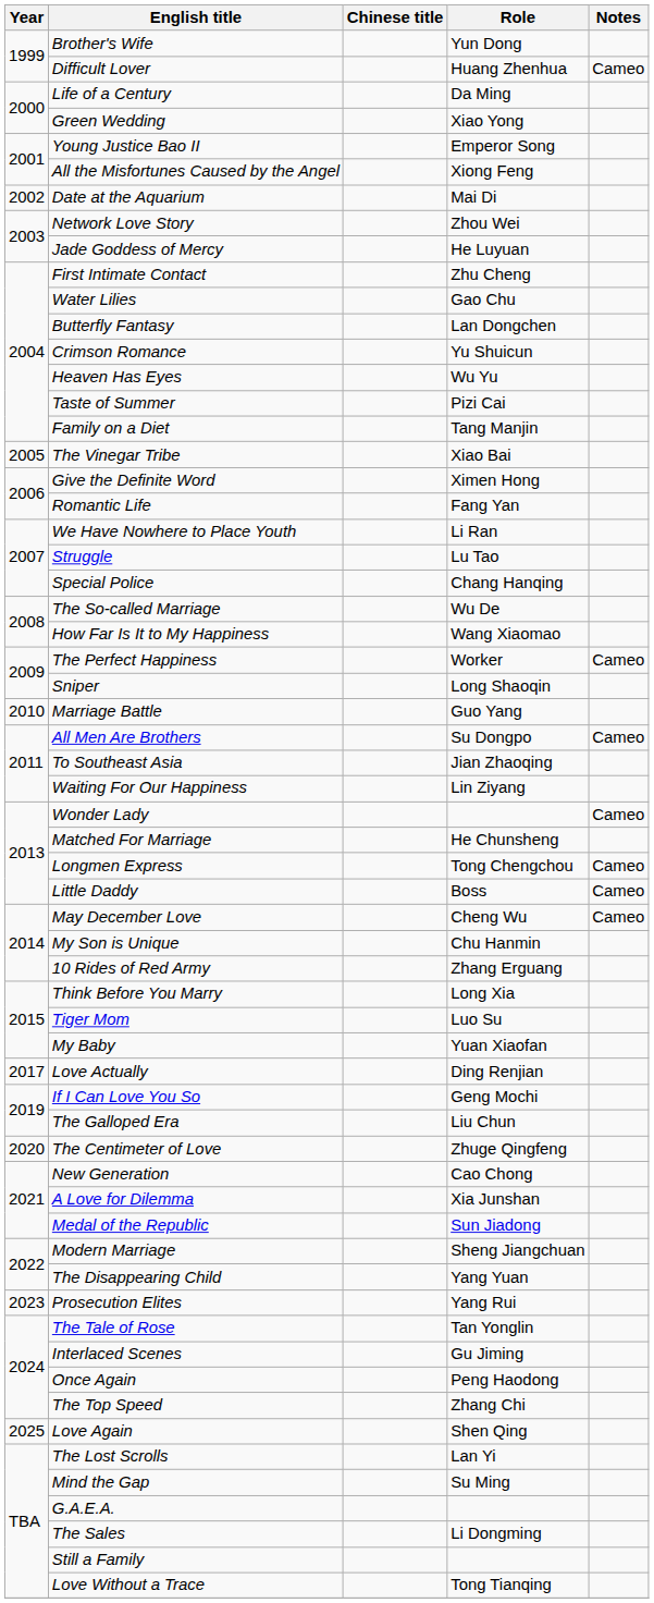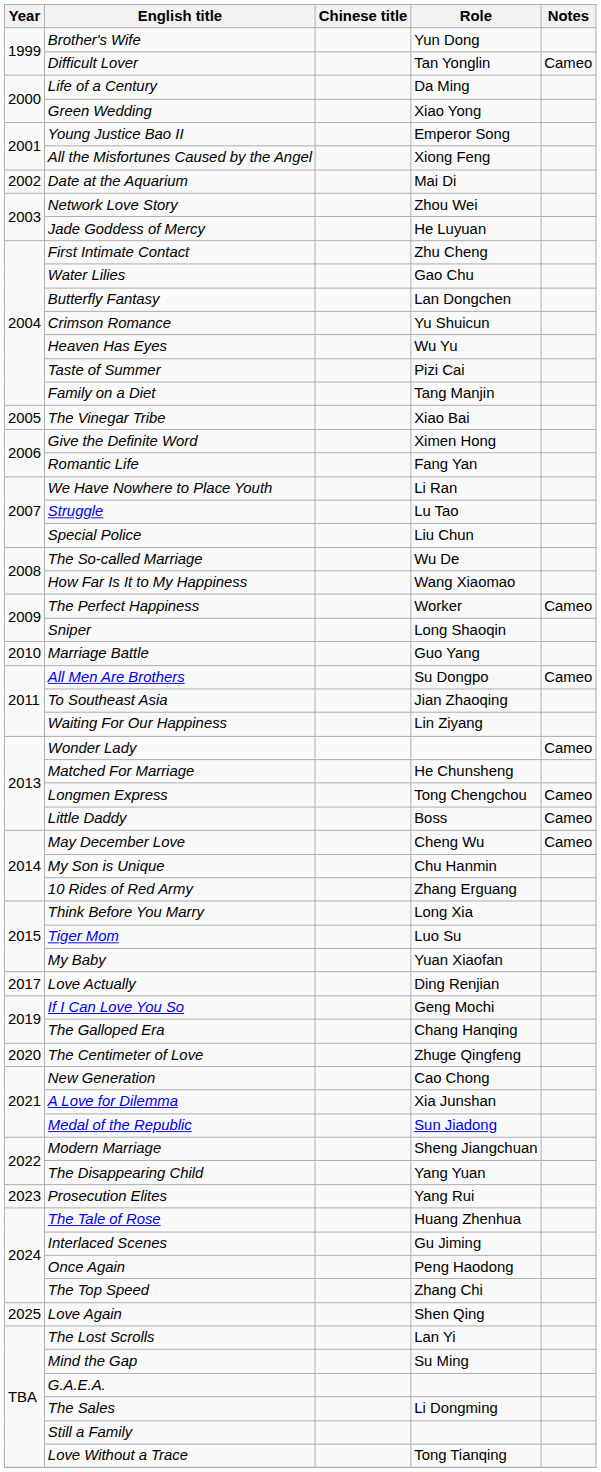Difficult Lover | Role: Huang Zhenhua -> Tan Yonglin
Special Police | Role: Chang Hanqing -> Liu Chun
The Galloped Era | Role: Liu Chun -> Chang Hanqing
The Tale of Rose | Role: Tan Yonglin -> Huang Zhenhua
